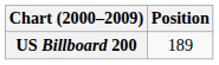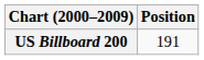US Billboard 200 | Position: 189 -> 191
